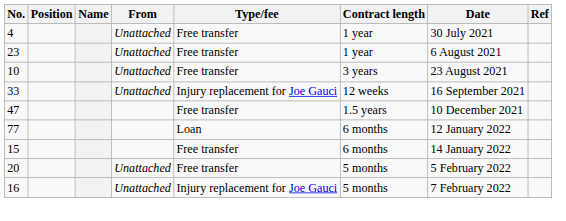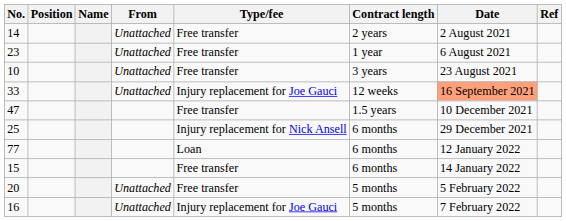- row: 4 | Unattached | Free transfer | 1 year | 30 July 2021
+ row: 14 | Unattached | Free transfer | 2 years | 2 August 2021
33 | Date: no background -> lightsalmon background
+ row: 25 | Injury replacement for Nick Ansell | 6 months | 29 December 2021
